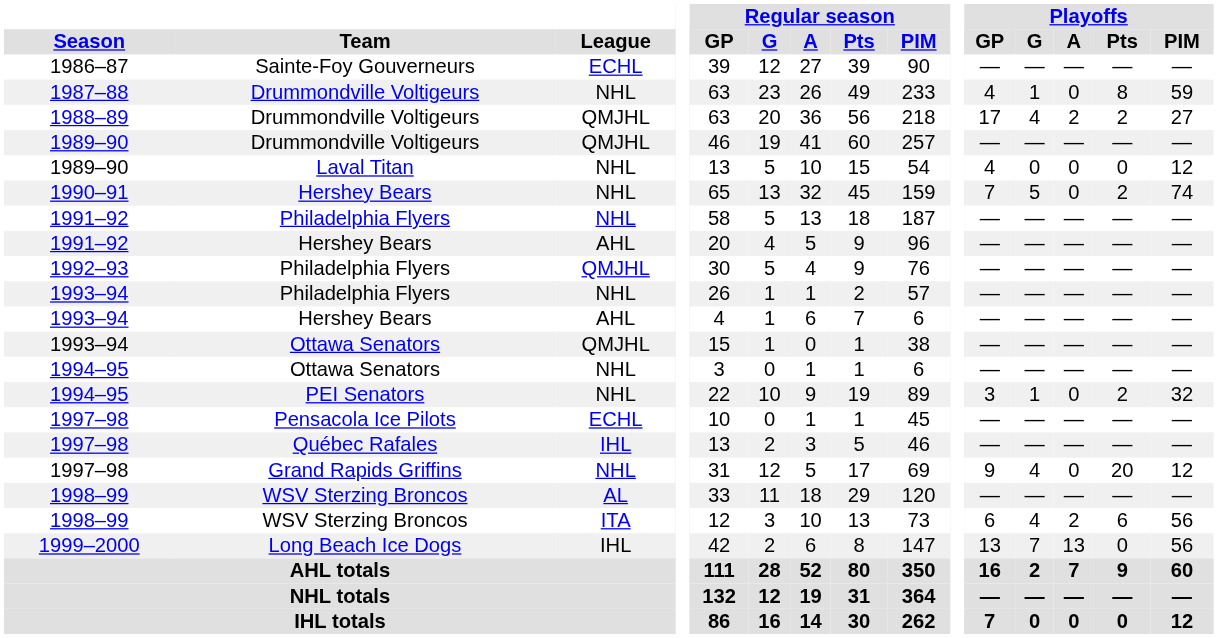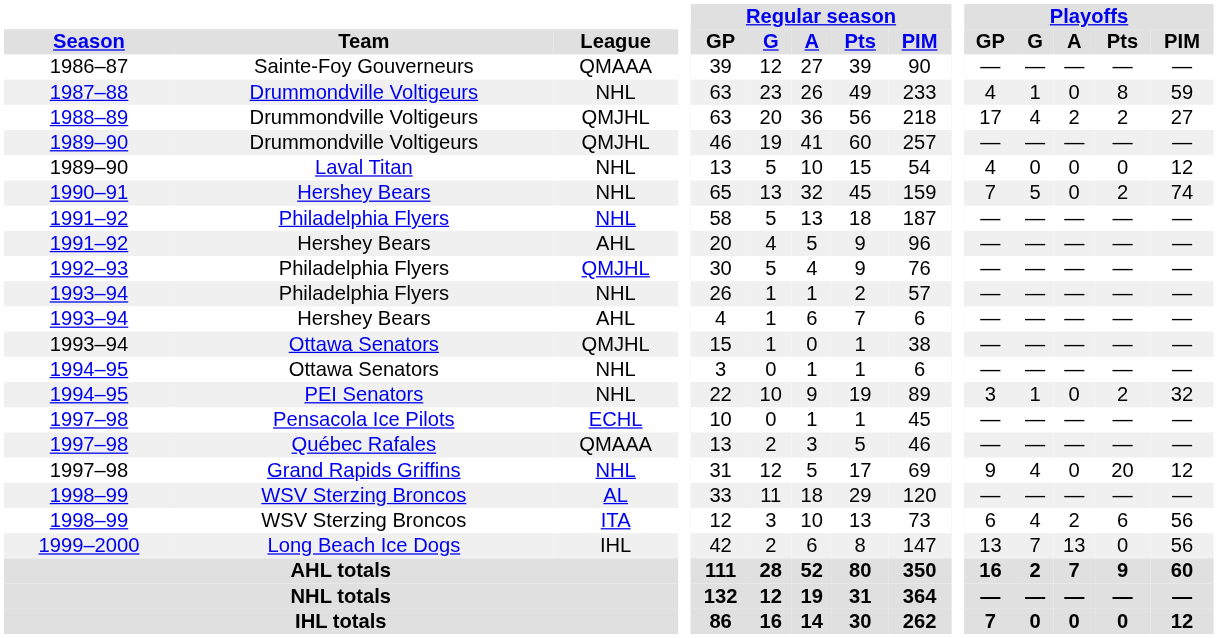1986–87 | League: ECHL -> QMAAA
1997–98 / Québec Rafales | League: IHL -> QMAAA
